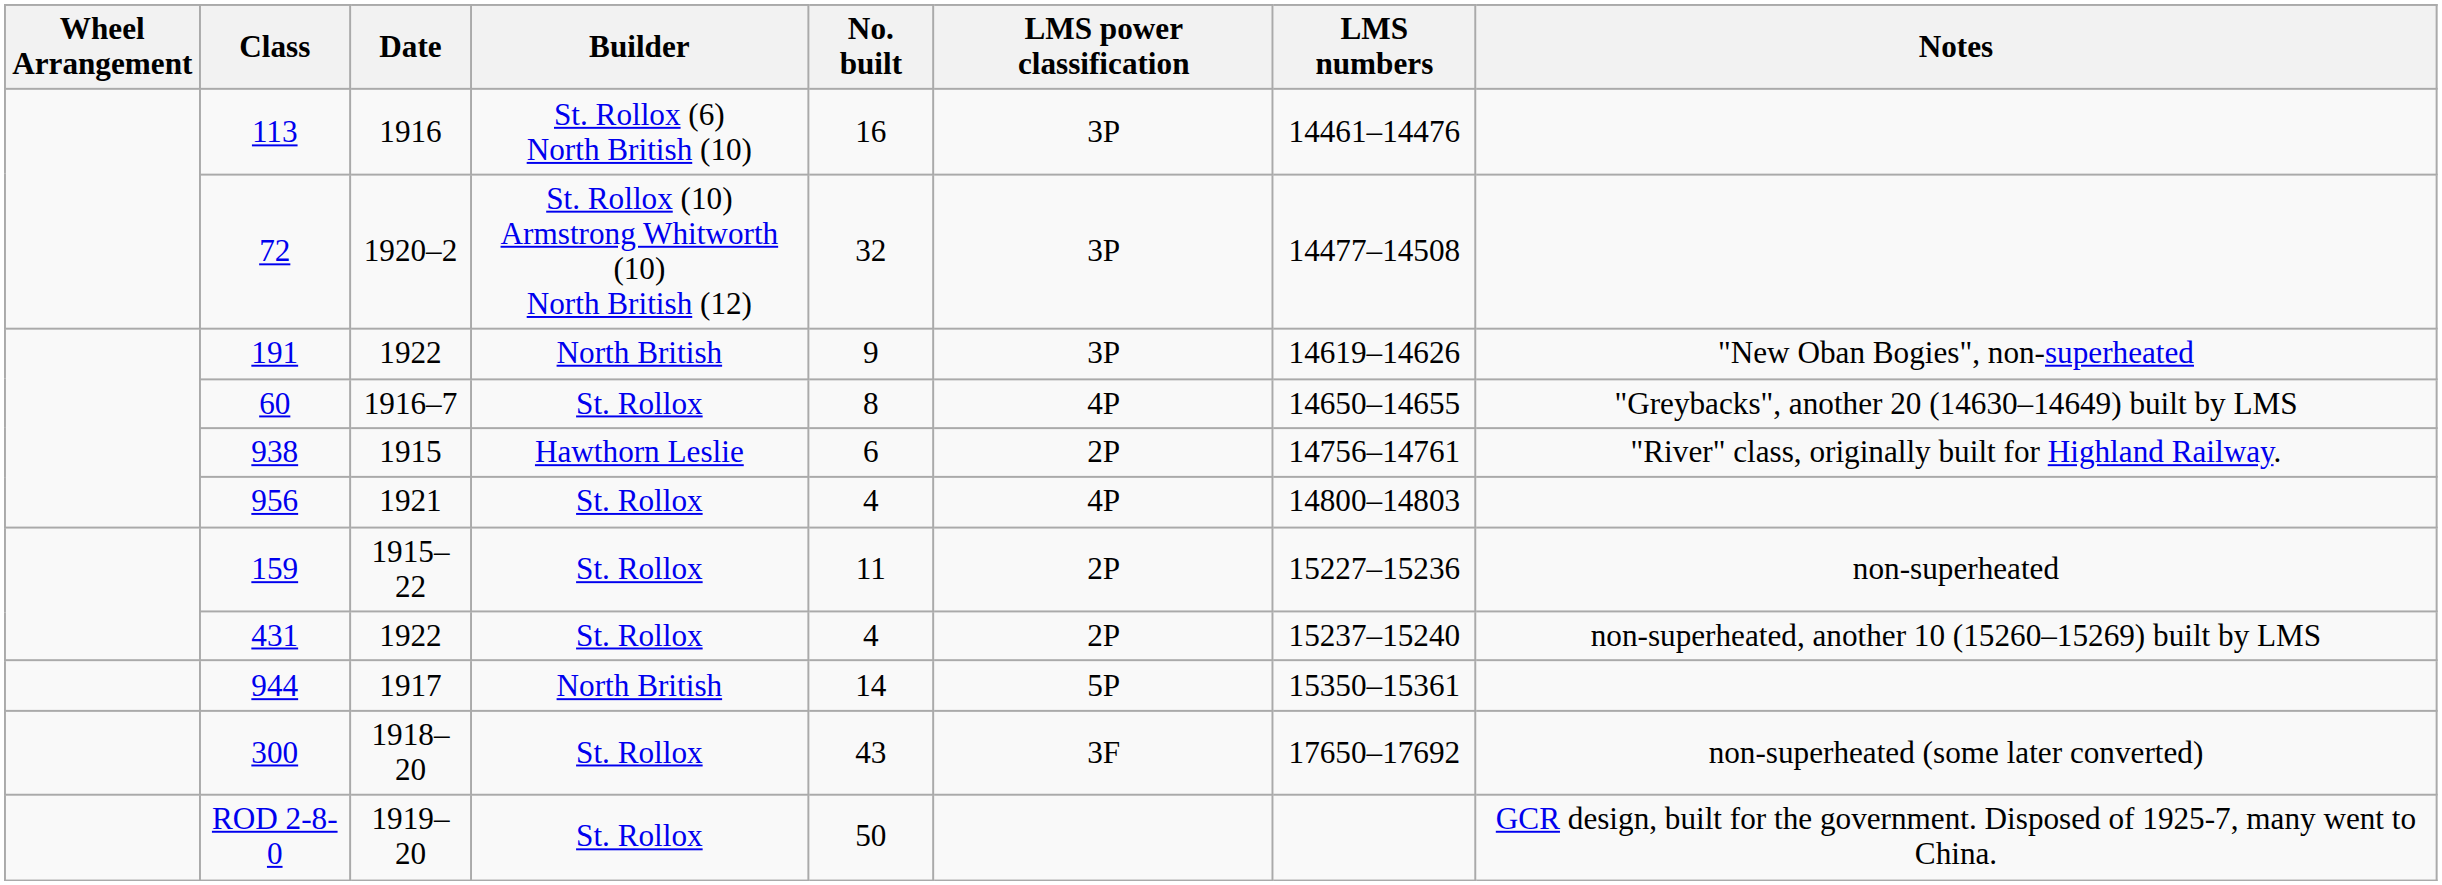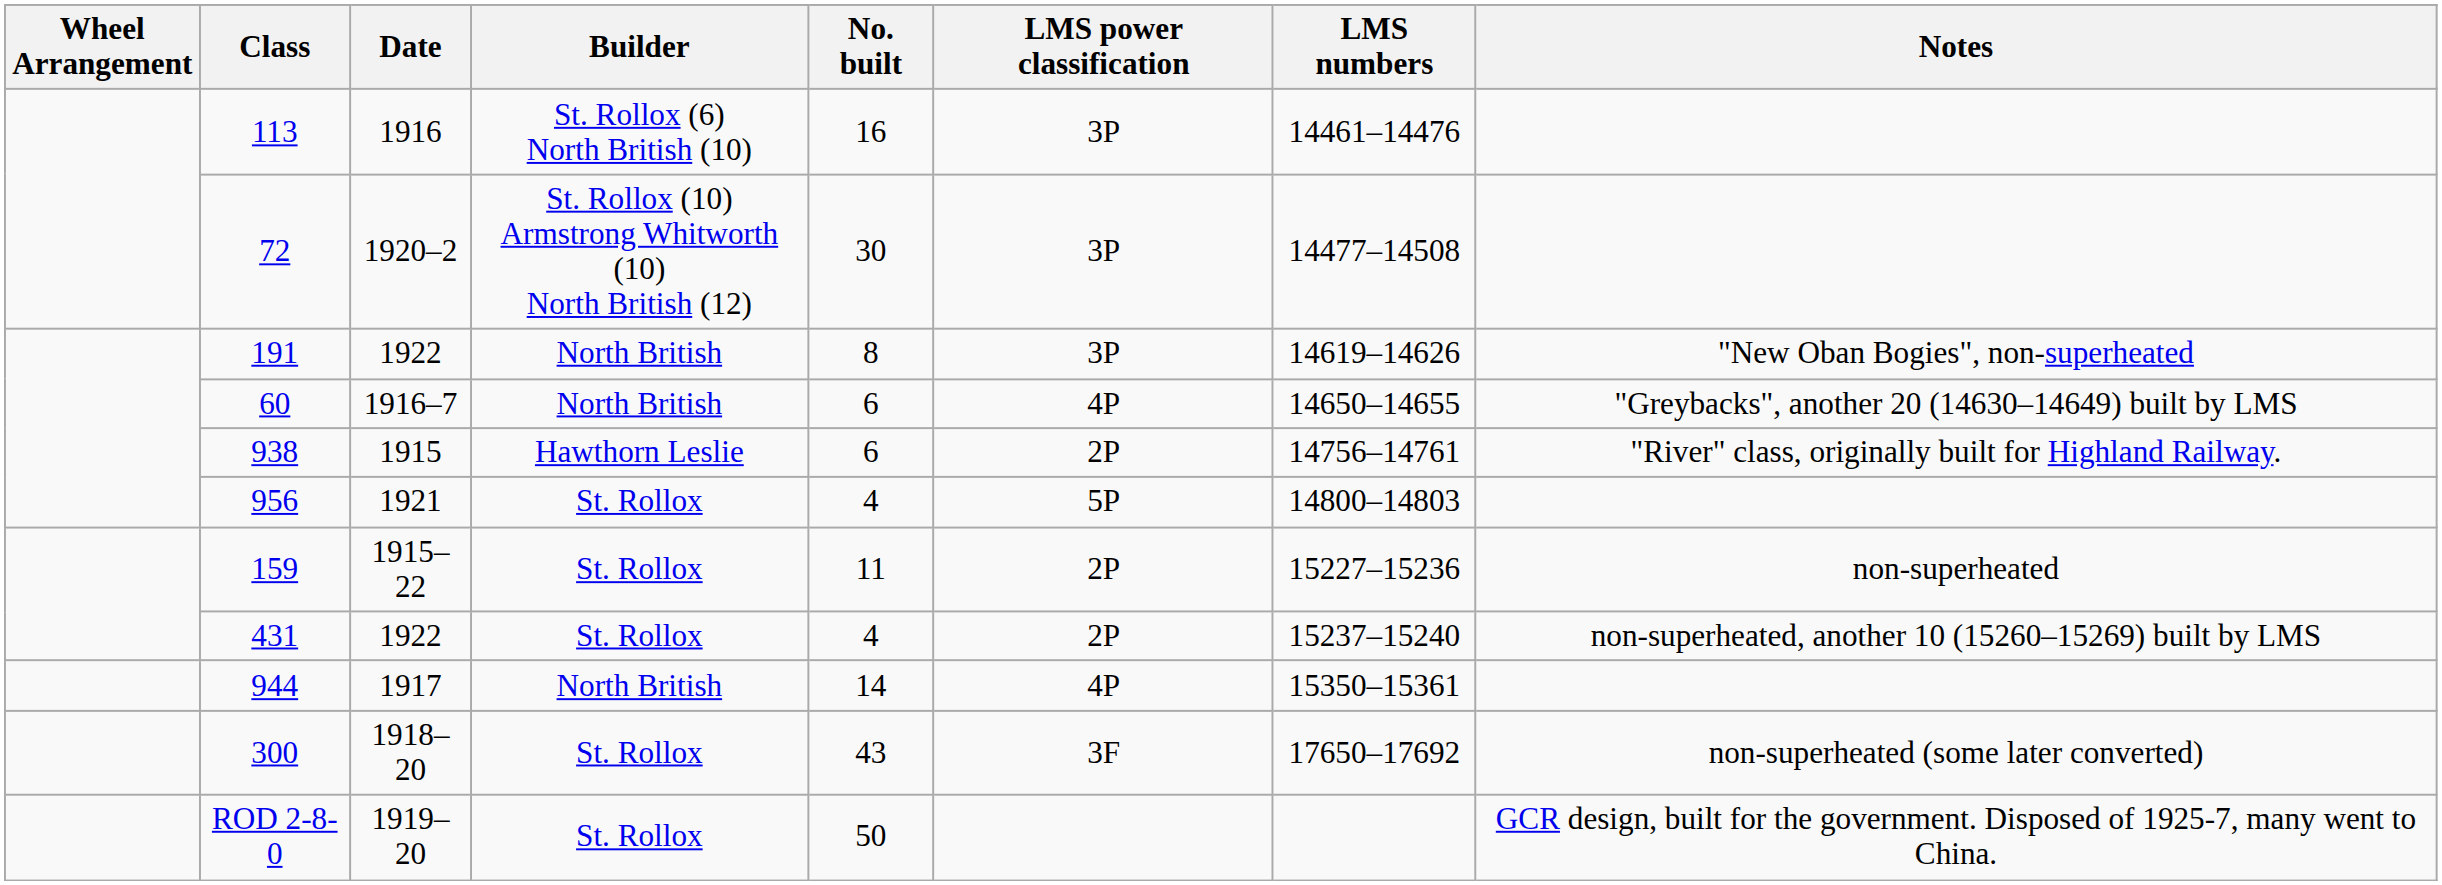72 | No. built: 32 -> 30
191 | No. built: 9 -> 8
60 | Builder: St. Rollox -> North British
60 | No. built: 8 -> 6
956 | LMS power classification: 4P -> 5P
944 | LMS power classification: 5P -> 4P
